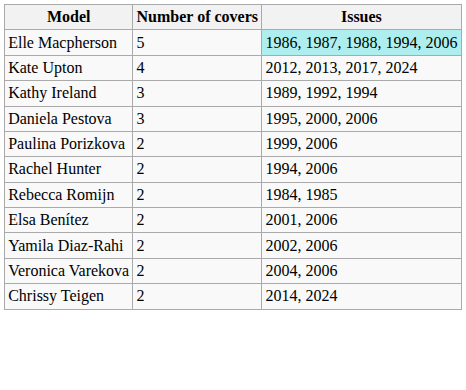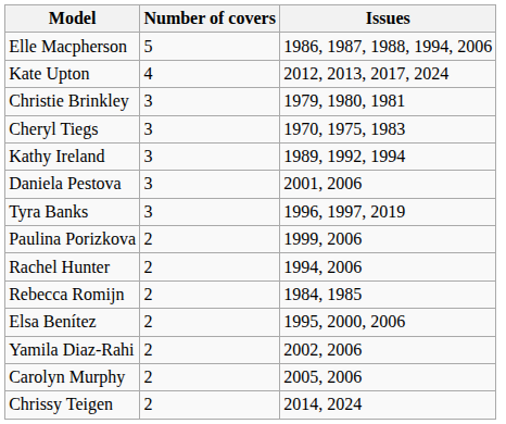Elle Macpherson | Issues: paleturquoise background -> no background
+ row: Christie Brinkley | 3 | 1979, 1980, 1981
+ row: Cheryl Tiegs | 3 | 1970, 1975, 1983
Daniela Pestova | Issues: 1995, 2000, 2006 -> 2001, 2006
+ row: Tyra Banks | 3 | 1996, 1997, 2019
Elsa Benítez | Issues: 2001, 2006 -> 1995, 2000, 2006
- row: Veronica Varekova | 2 | 2004, 2006
+ row: Carolyn Murphy | 2 | 2005, 2006
